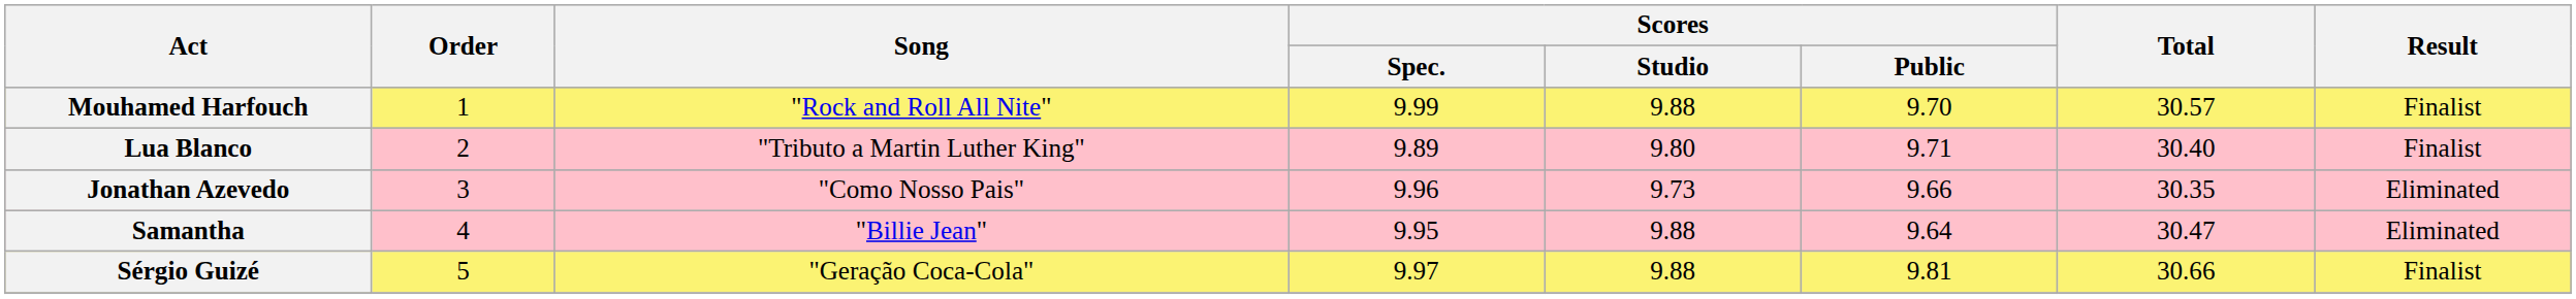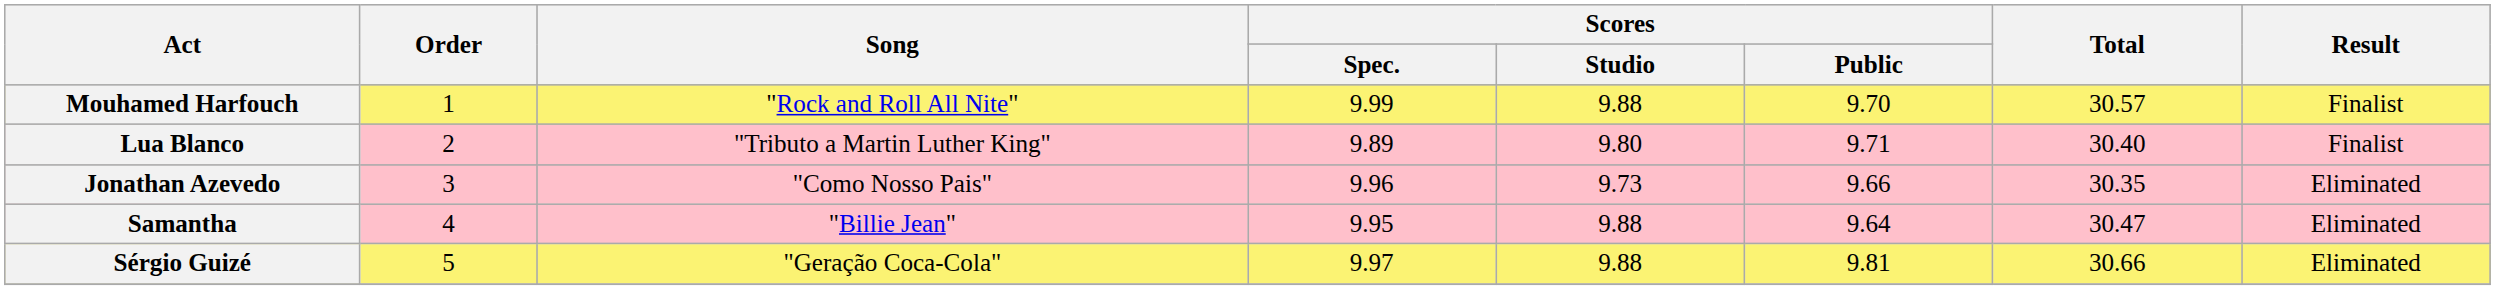Sérgio Guizé | Result: Finalist -> Eliminated
